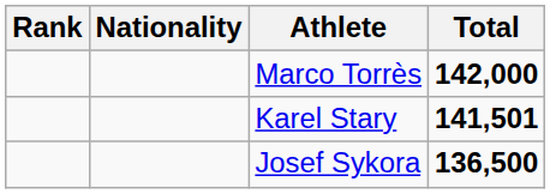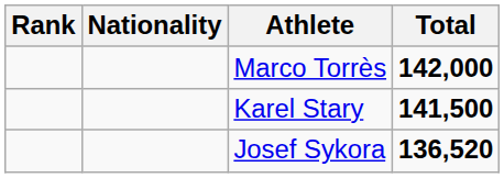Karel Stary | Total: 141,501 -> 141,500
Josef Sykora | Total: 136,500 -> 136,520
